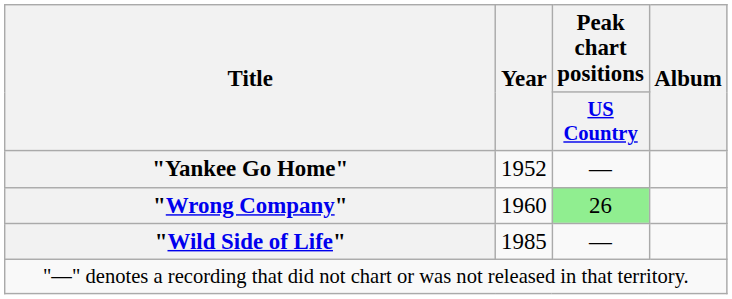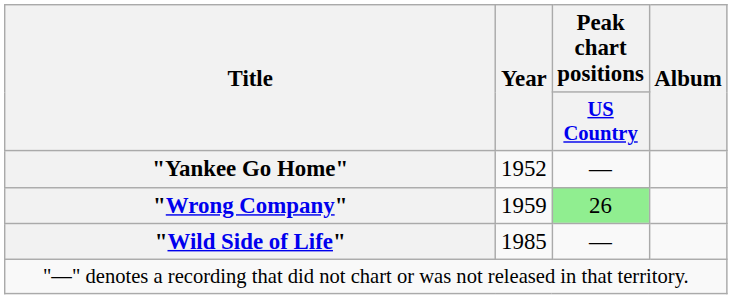"Wrong Company" | Year: 1960 -> 1959
